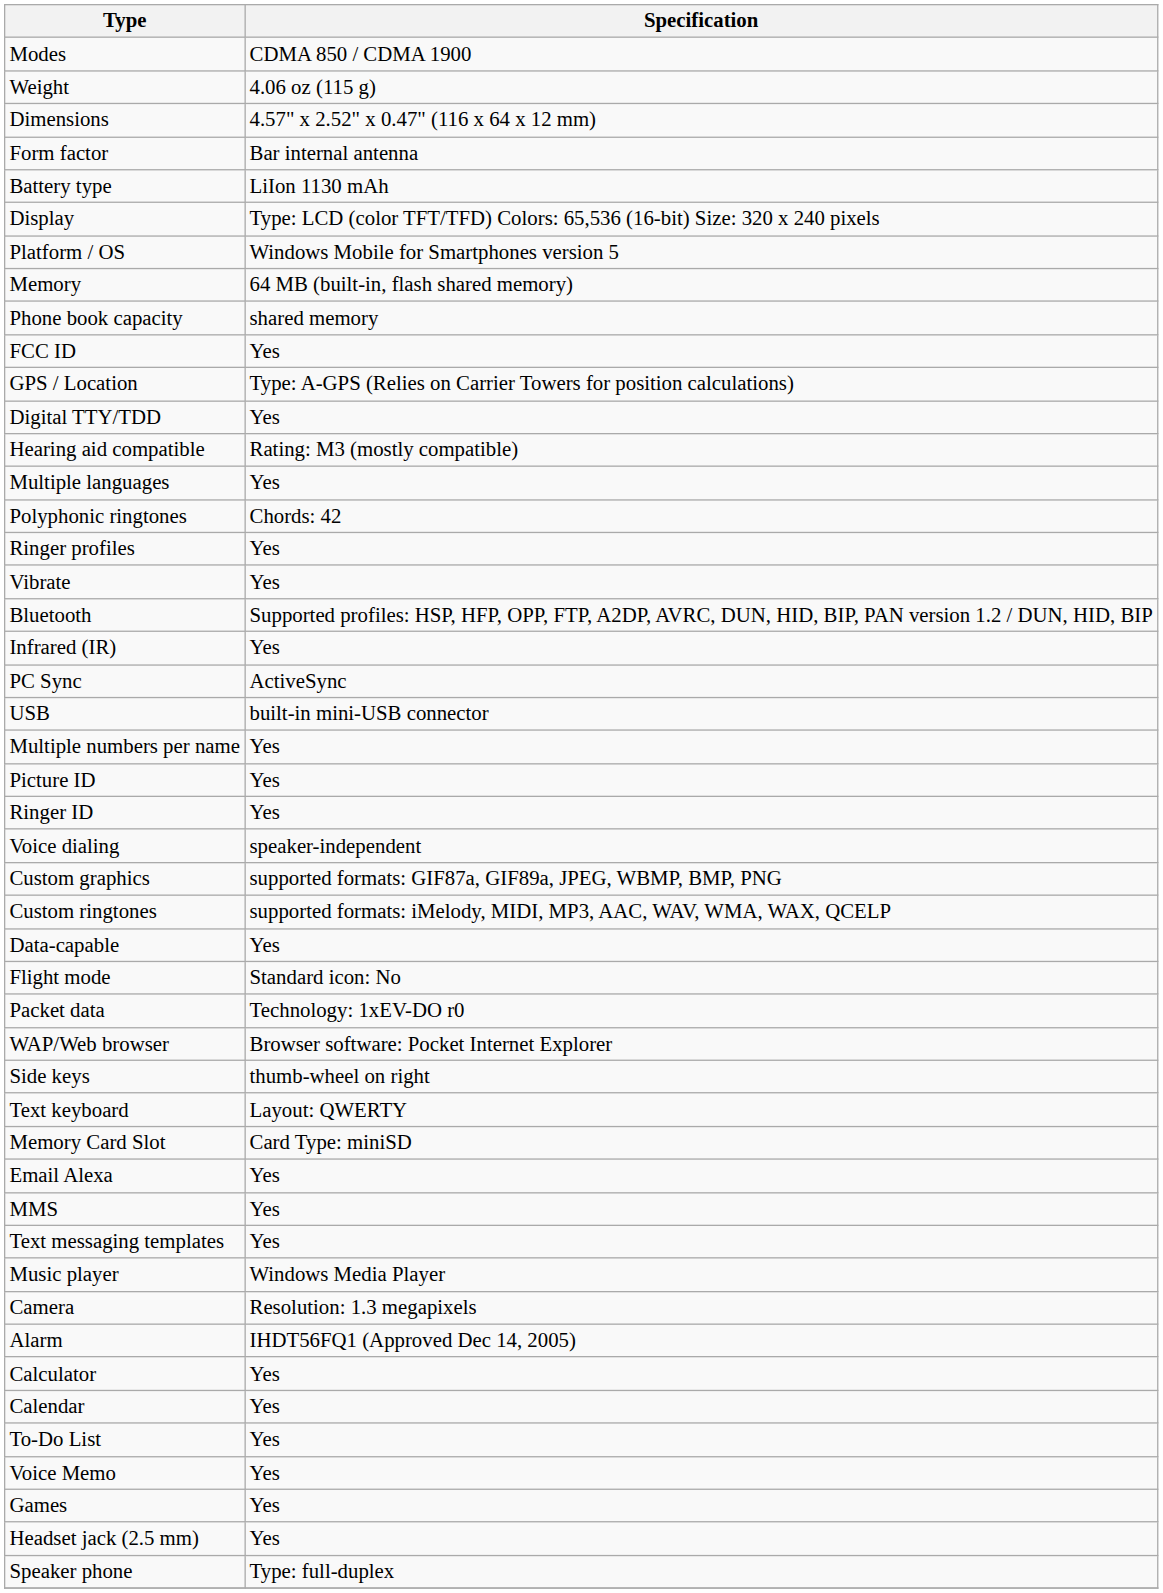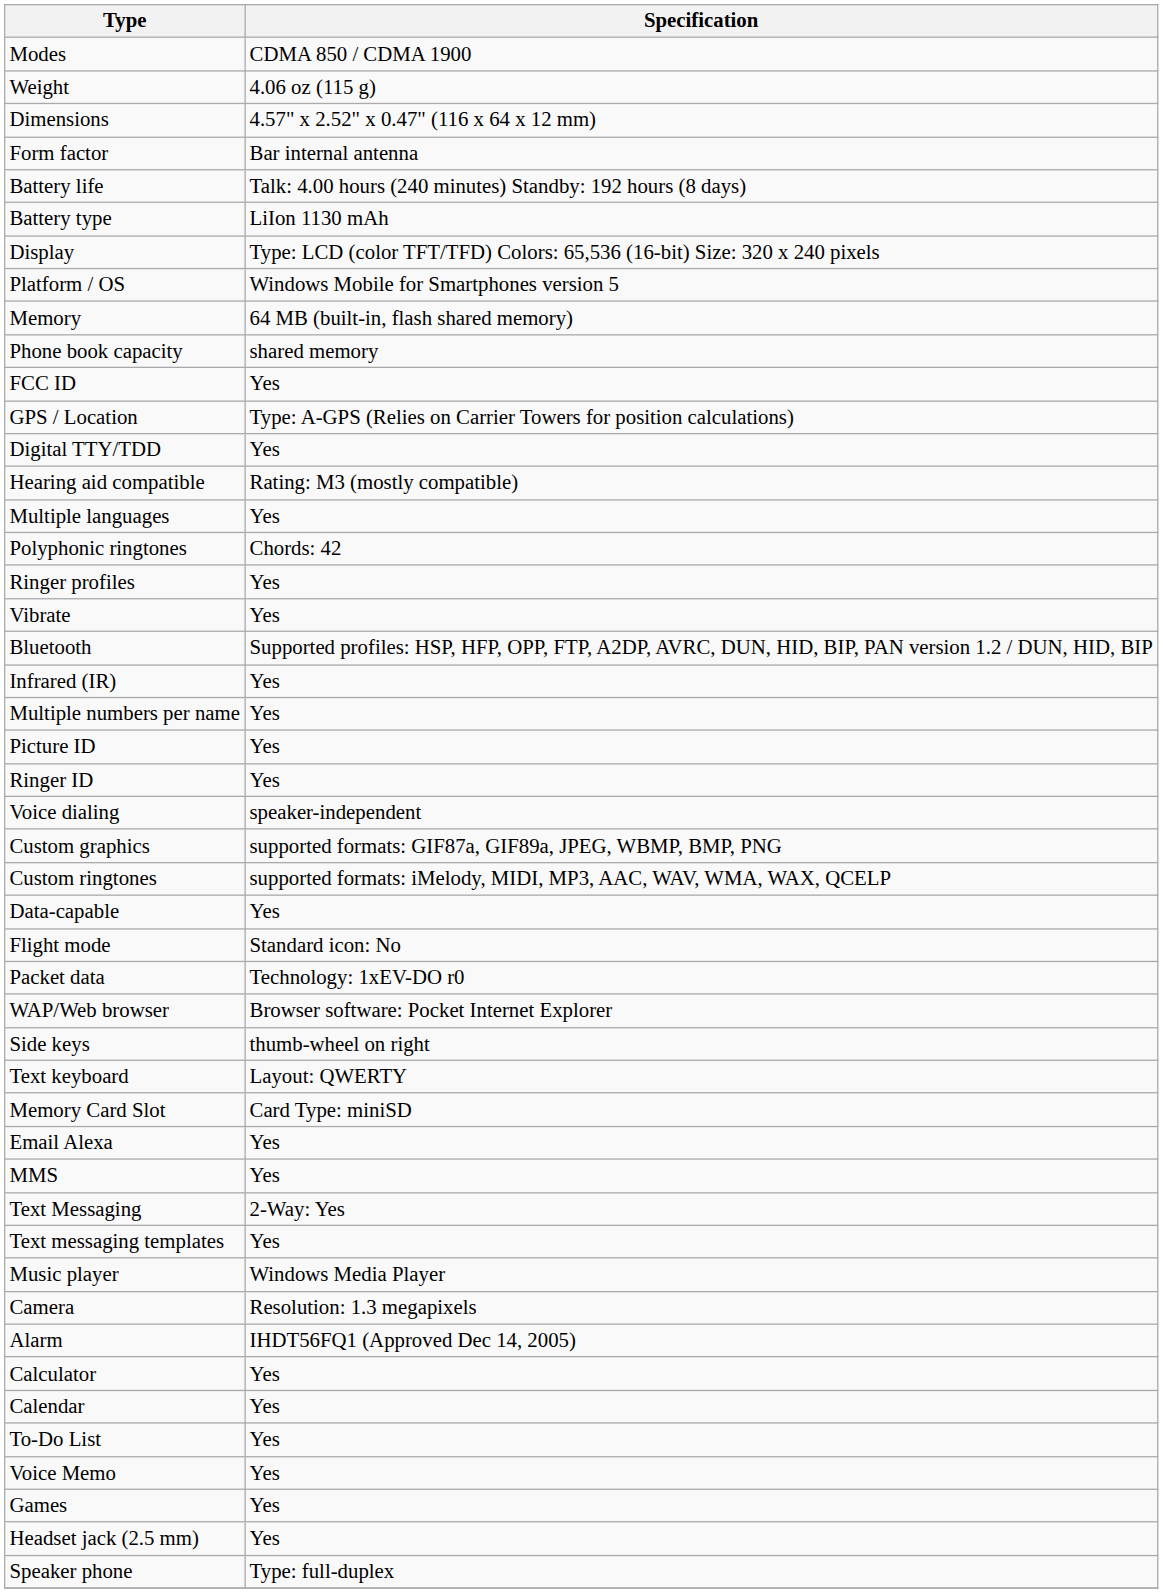+ row: Battery life | Talk: 4.00 hours (240 minutes) Standby: 192 hours (8 days)
- row: PC Sync | ActiveSync
- row: USB | built-in mini-USB connector
+ row: Text Messaging | 2-Way: Yes
